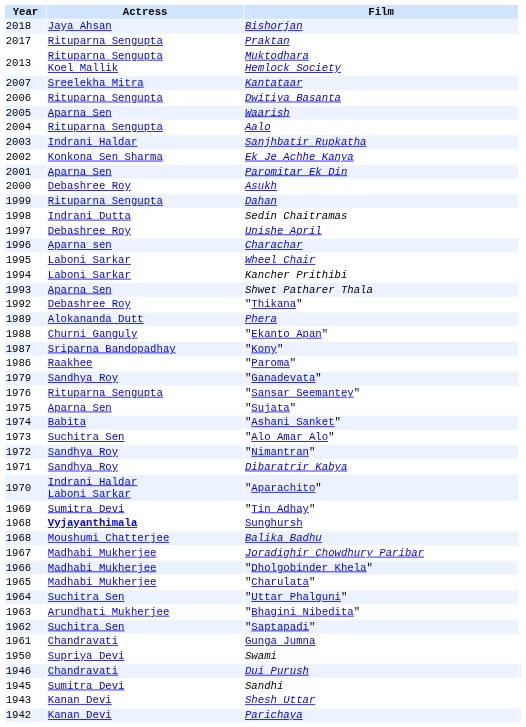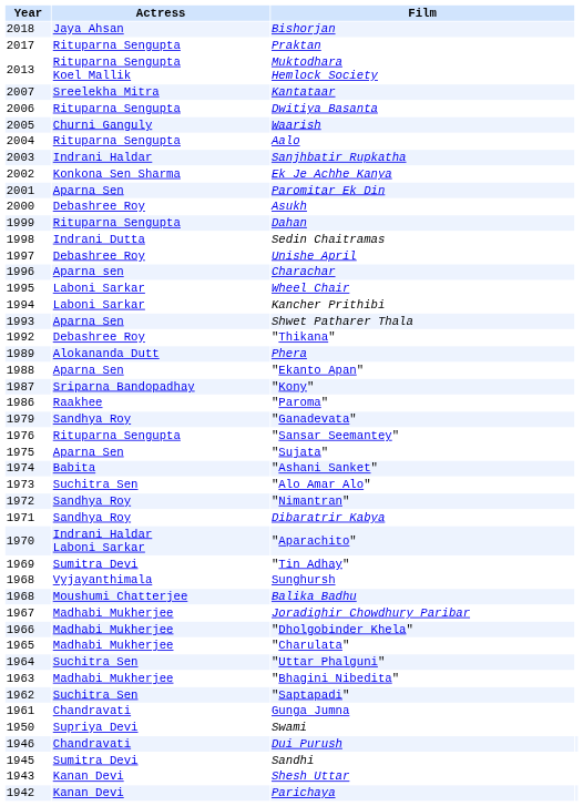Waarish | Actress: Aparna Sen -> Churni Ganguly
"Ekanto Apan" | Actress: Churni Ganguly -> Aparna Sen
Sunghursh | Actress: bold -> normal
"Bhagini Nibedita" | Actress: Arundhati Mukherjee -> Madhabi Mukherjee
